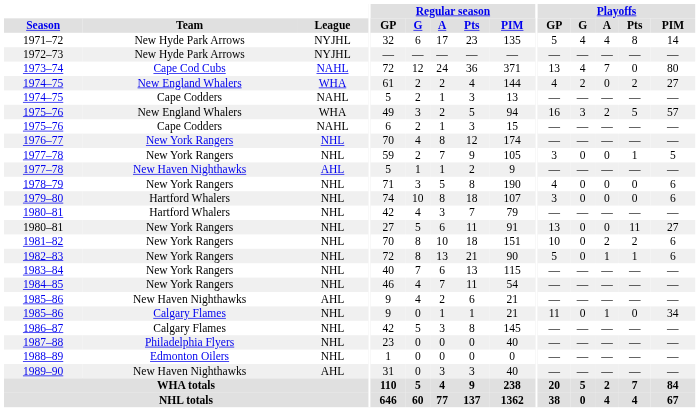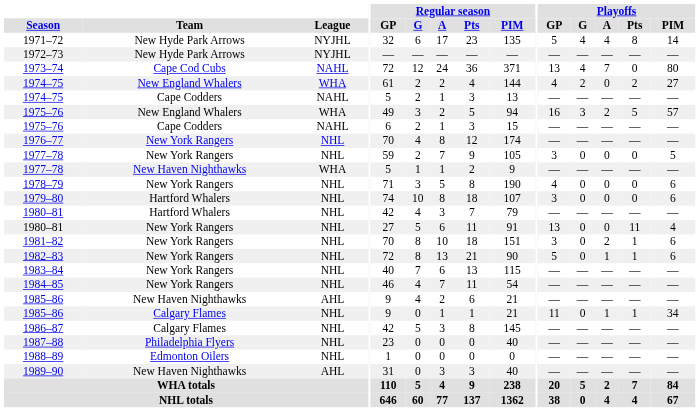1977–78 / New York Rangers | Playoffs / Pts: 1 -> 0
1977–78 / New Haven Nighthawks | League: AHL -> WHA
1980–81 / New York Rangers | Playoffs / PIM: 27 -> 4
1981–82 | Playoffs / GP: 10 -> 3
1981–82 | Playoffs / Pts: 2 -> 1
1985–86 / Calgary Flames | Playoffs / Pts: 0 -> 1
